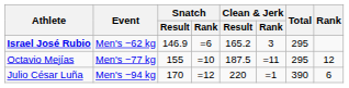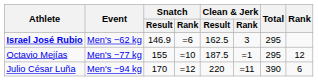Israel José Rubio | Clean & Jerk / Result: 165.2 -> 162.5
Octavio Mejías | Clean & Jerk / Rank: =11 -> =1
Julio César Luña | Clean & Jerk / Rank: =1 -> =11
